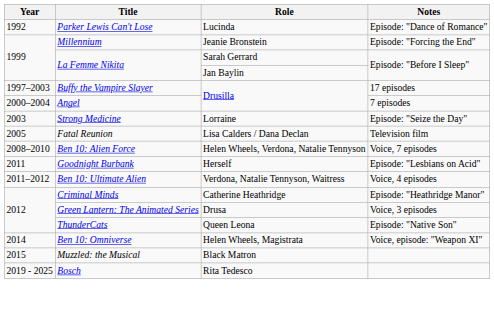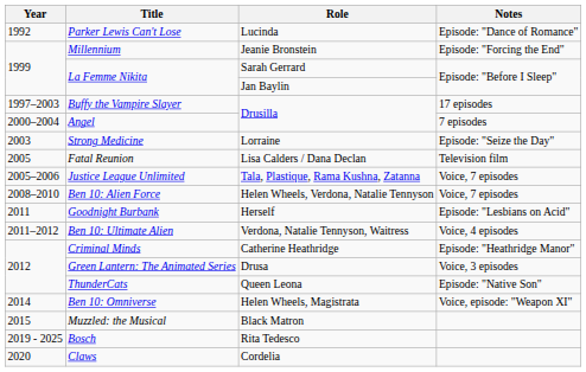+ row: 2005–2006 | Justice League Unlimited | Tala, Plastique, Rama Kushna, Zatanna | Voice, 7 episodes
+ row: 2020 | Claws | Cordelia
